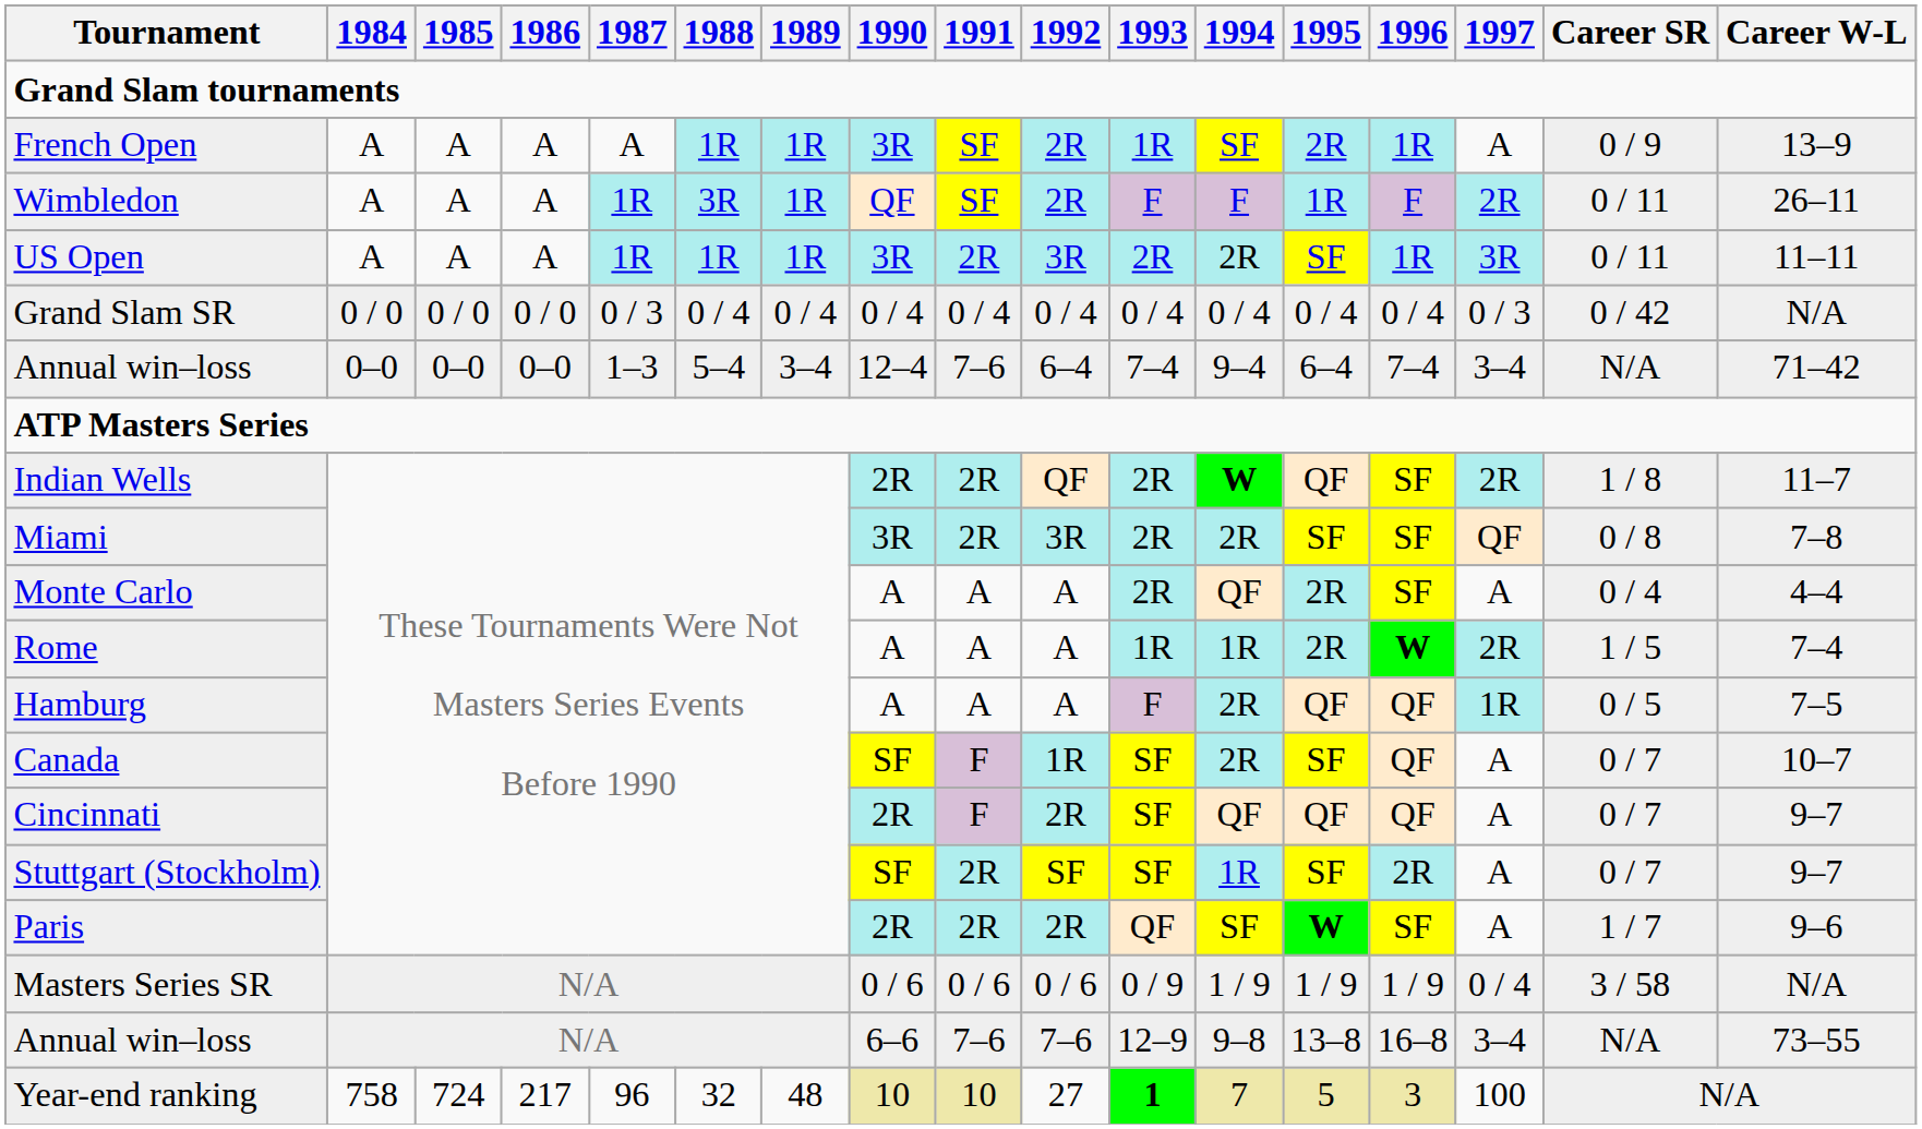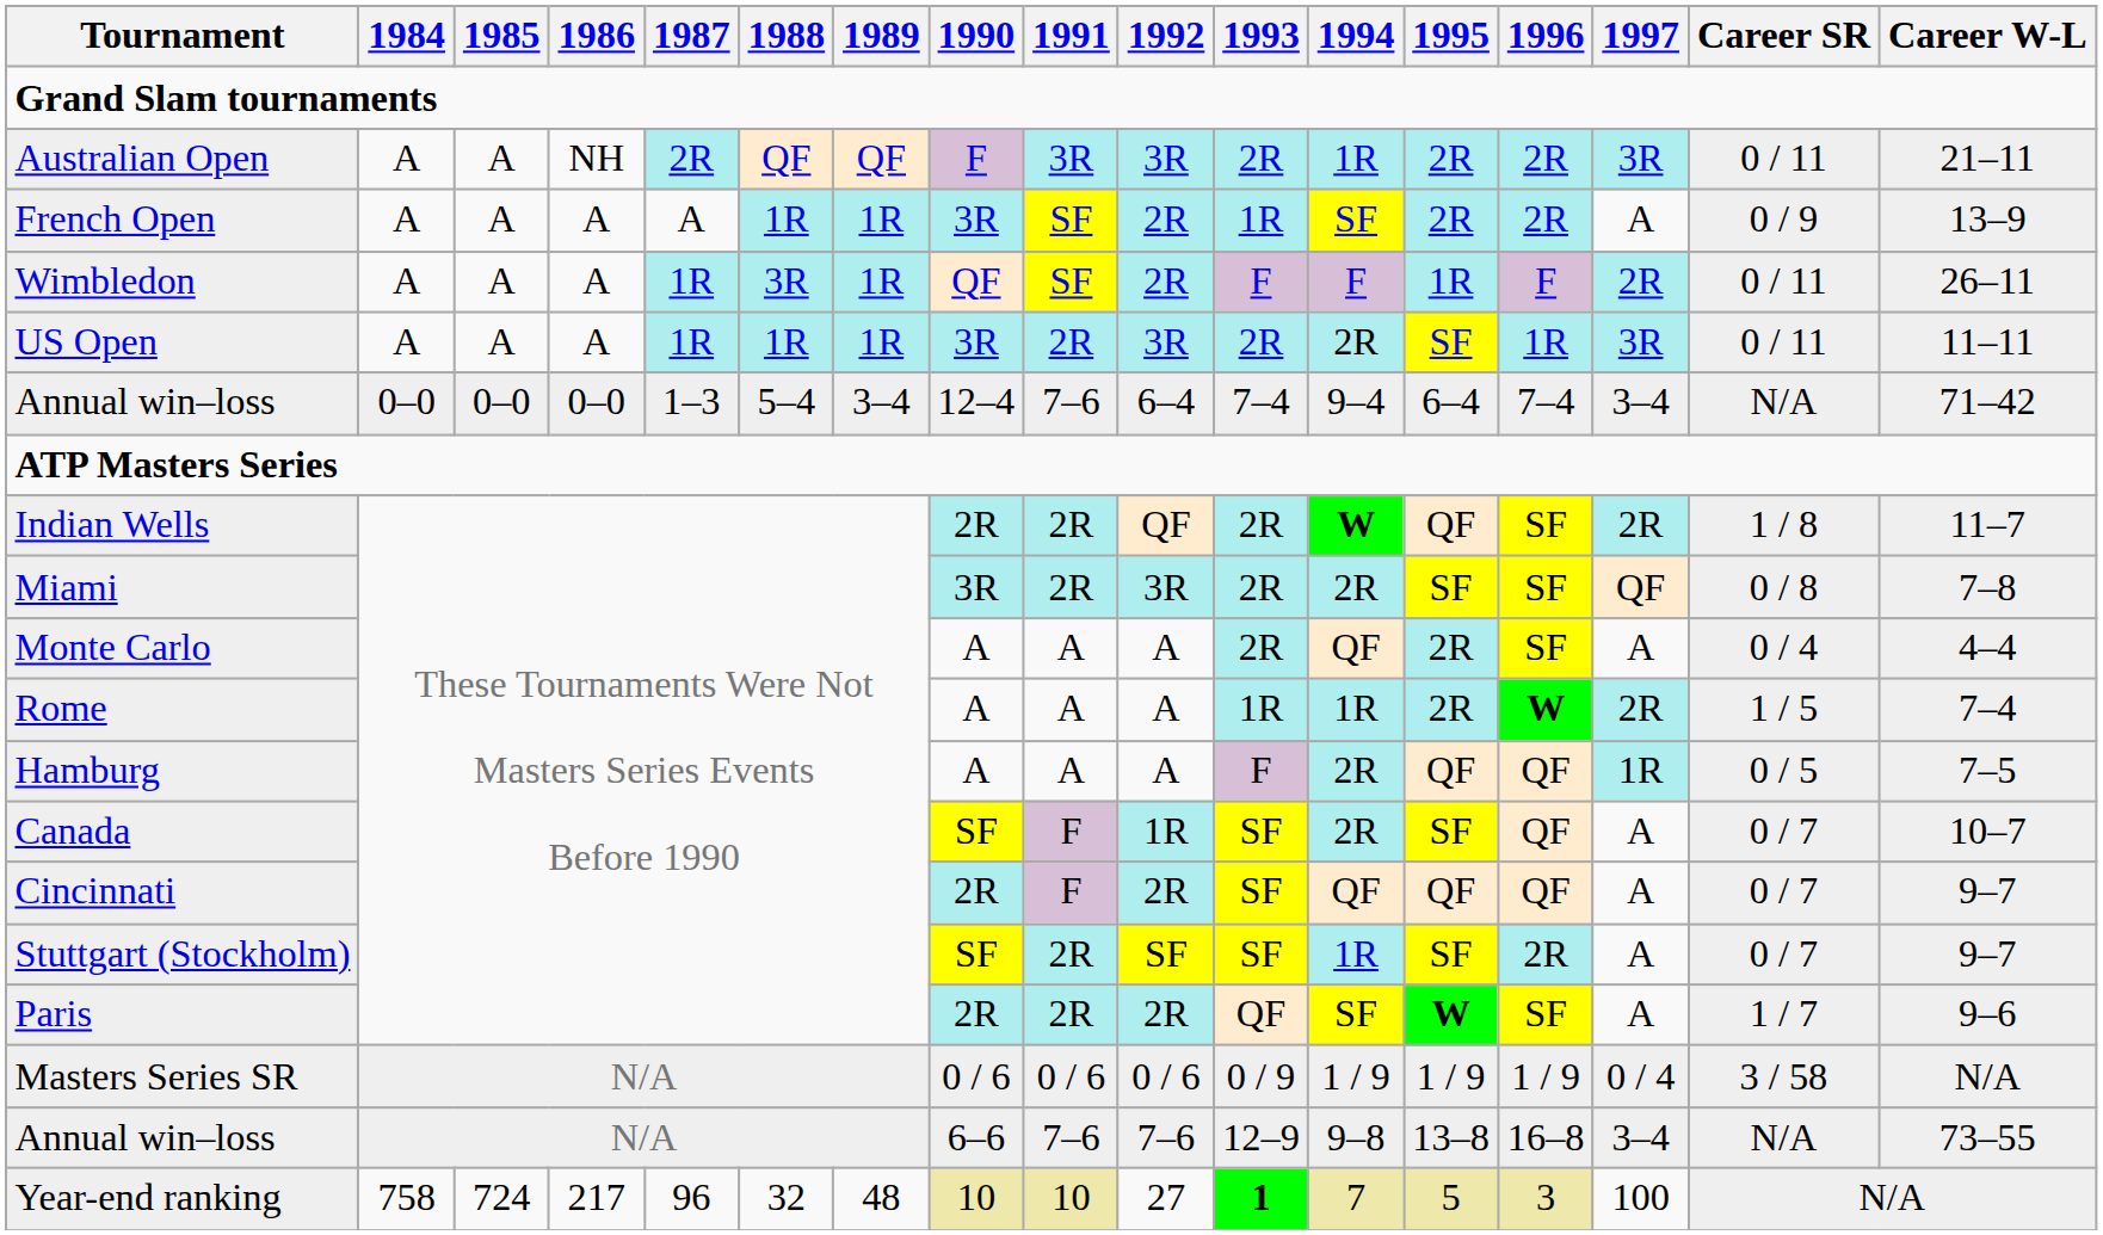+ row: Australian Open | A | A | NH | 2R | QF | QF | F | 3R | 3R | 2R | 1R | 2R | 2R | 3R | 0 / 11 | 21–11
French Open | 1996: 1R -> 2R
- row: Grand Slam SR | 0 / 0 | 0 / 0 | 0 / 0 | 0 / 3 | 0 / 4 | 0 / 4 | 0 / 4 | 0 / 4 | 0 / 4 | 0 / 4 | 0 / 4 | 0 / 4 | 0 / 4 | 0 / 3 | 0 / 42 | N/A
